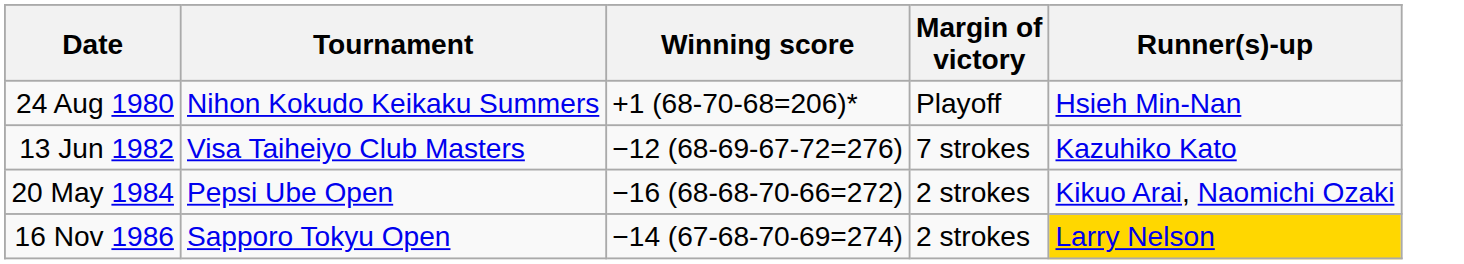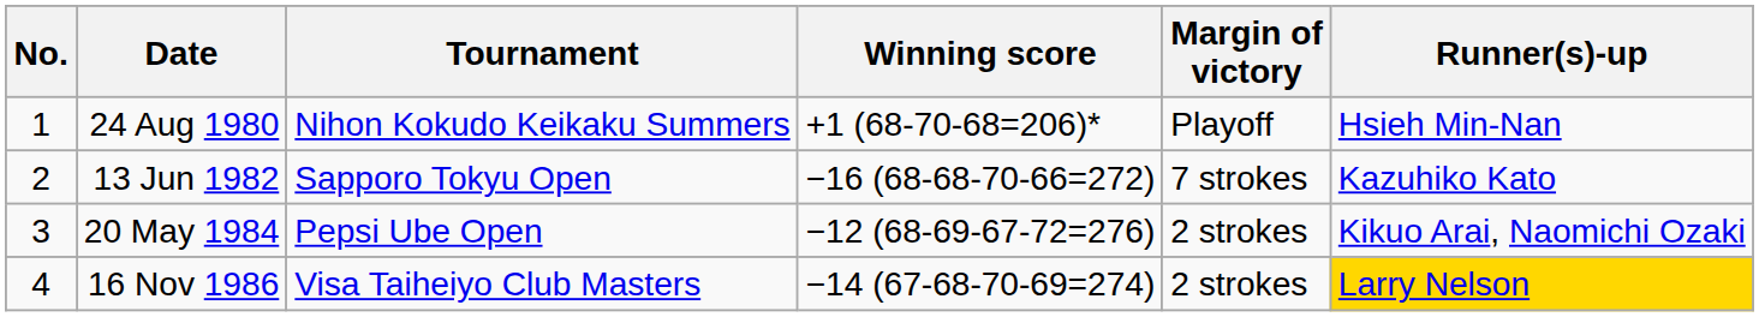+ column: No. | 1 | 2 | 3 | 4
13 Jun 1982 | Tournament: Visa Taiheiyo Club Masters -> Sapporo Tokyu Open
13 Jun 1982 | Winning score: −12 (68-69-67-72=276) -> −16 (68-68-70-66=272)
20 May 1984 | Winning score: −16 (68-68-70-66=272) -> −12 (68-69-67-72=276)
16 Nov 1986 | Tournament: Sapporo Tokyu Open -> Visa Taiheiyo Club Masters
